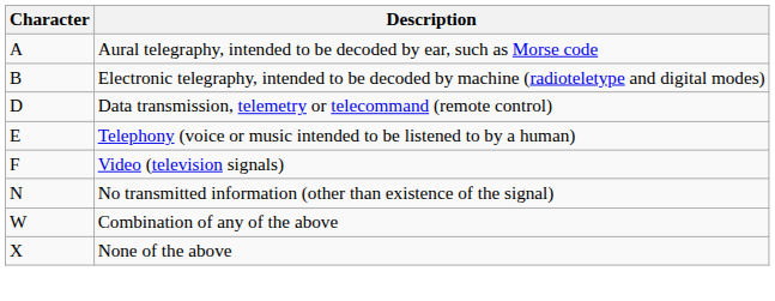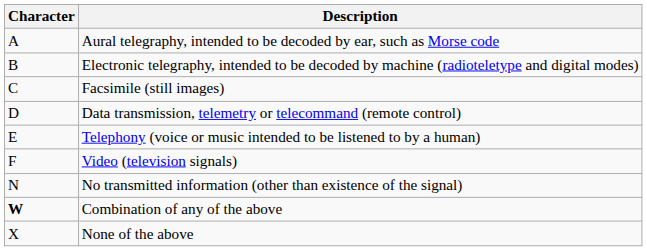+ row: C | Facsimile (still images)
Combination of any of the above | Character: normal -> bold
